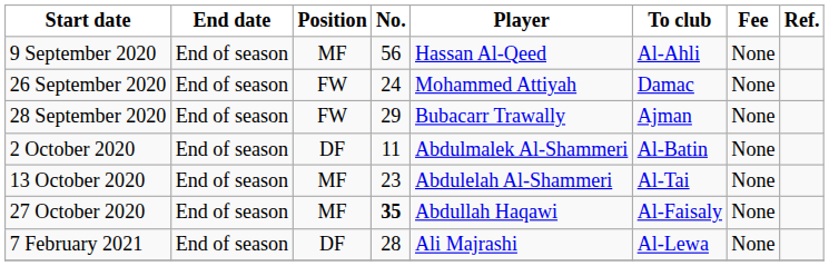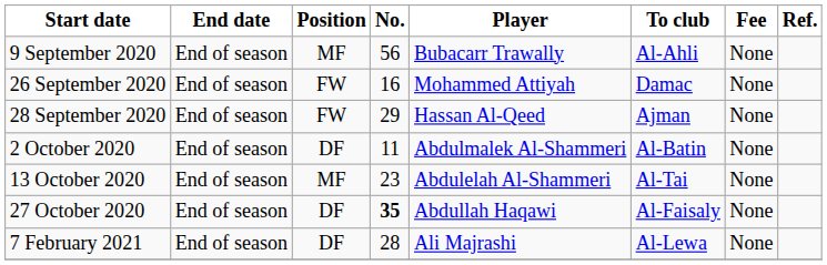9 September 2020 | Player: Hassan Al-Qeed -> Bubacarr Trawally
26 September 2020 | No.: 24 -> 16
28 September 2020 | Player: Bubacarr Trawally -> Hassan Al-Qeed
27 October 2020 | Position: MF -> DF
